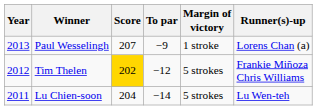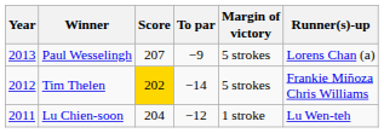Paul Wesselingh | Margin of victory: 1 stroke -> 5 strokes
Tim Thelen | To par: −12 -> −14
Lu Chien-soon | To par: −14 -> −12
Lu Chien-soon | Margin of victory: 5 strokes -> 1 stroke
